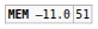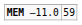MEM –11.0 | column 2: 51 -> 59
